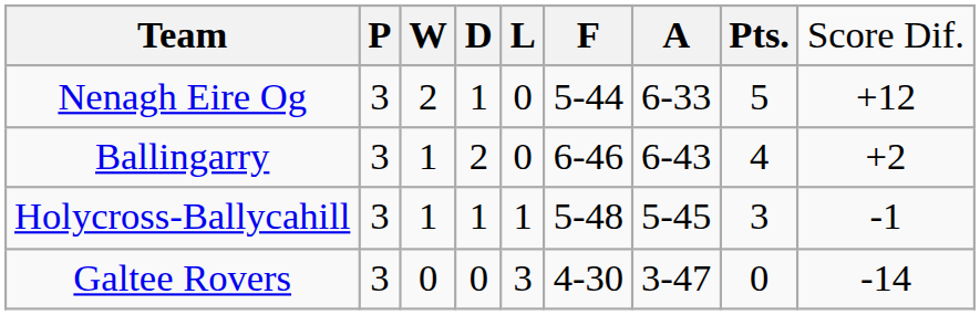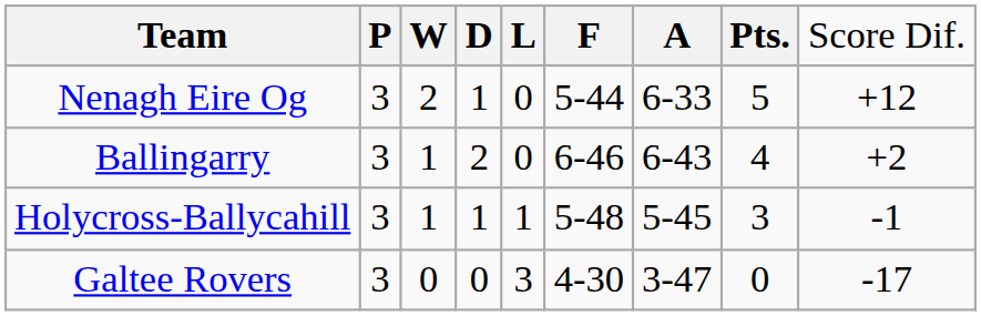Galtee Rovers | column 9: -14 -> -17
